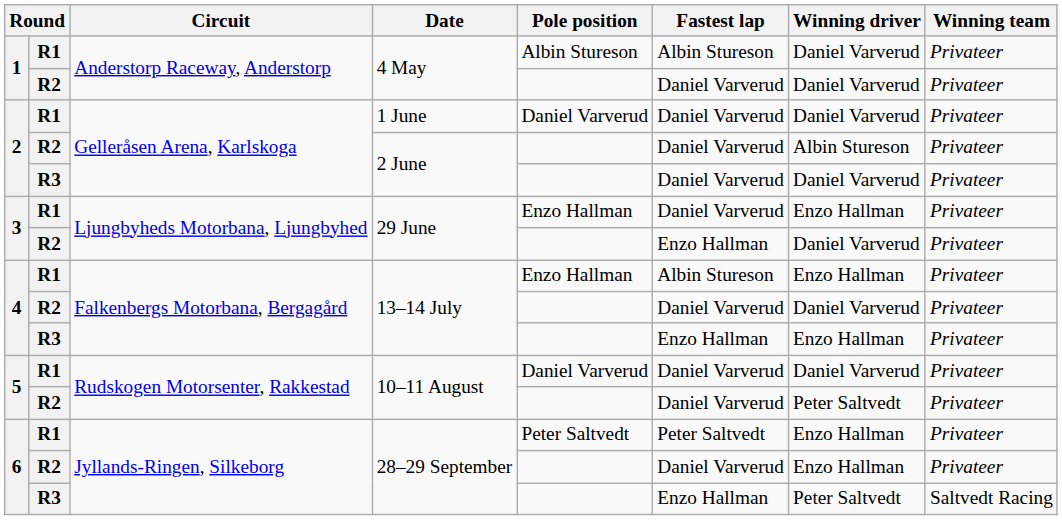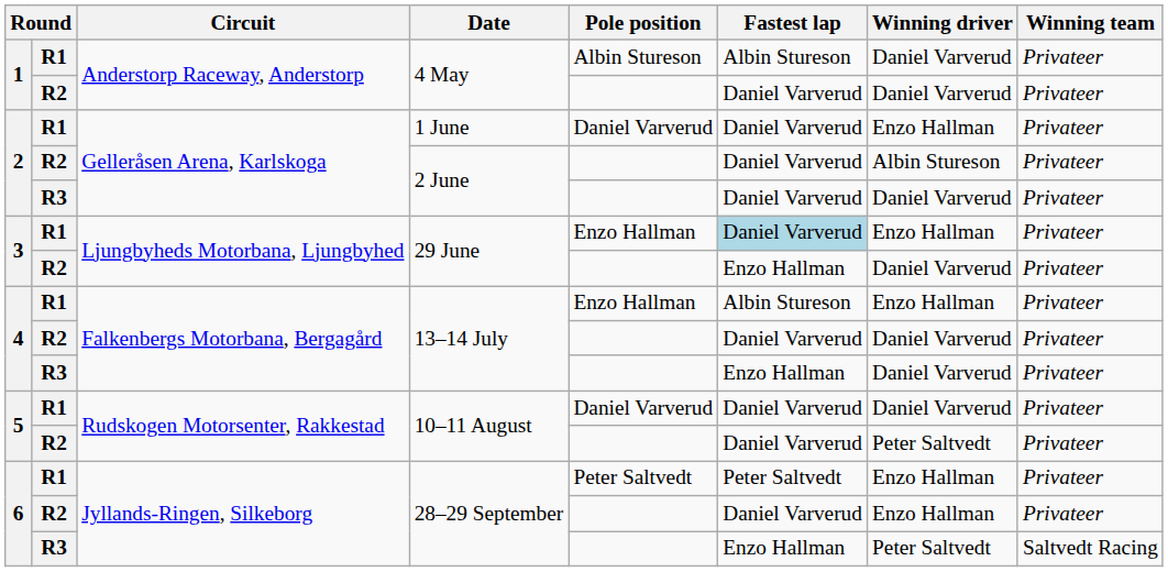1 June | Winning driver: Daniel Varverud -> Enzo Hallman
R1 / 29 June | Fastest lap: no background -> lightblue background
R3 / 13–14 July | Winning driver: Enzo Hallman -> Daniel Varverud
